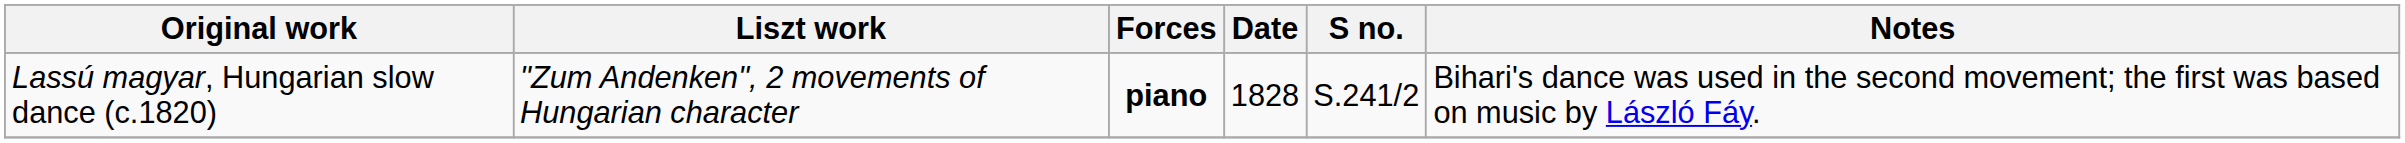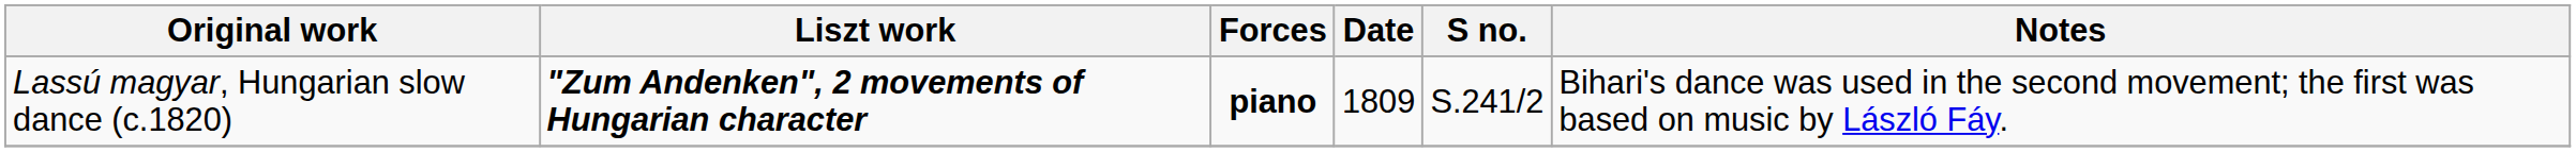Lassú magyar, Hungarian slow dance (c.1820) | Liszt work: normal -> bold
Lassú magyar, Hungarian slow dance (c.1820) | Date: 1828 -> 1809
